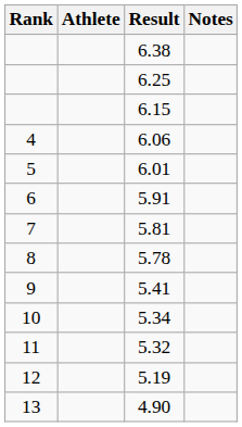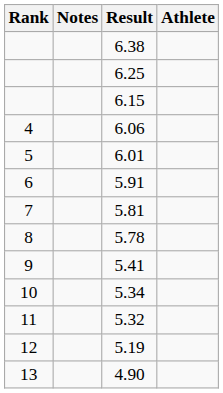columns swapped: Athlete <-> Notes
